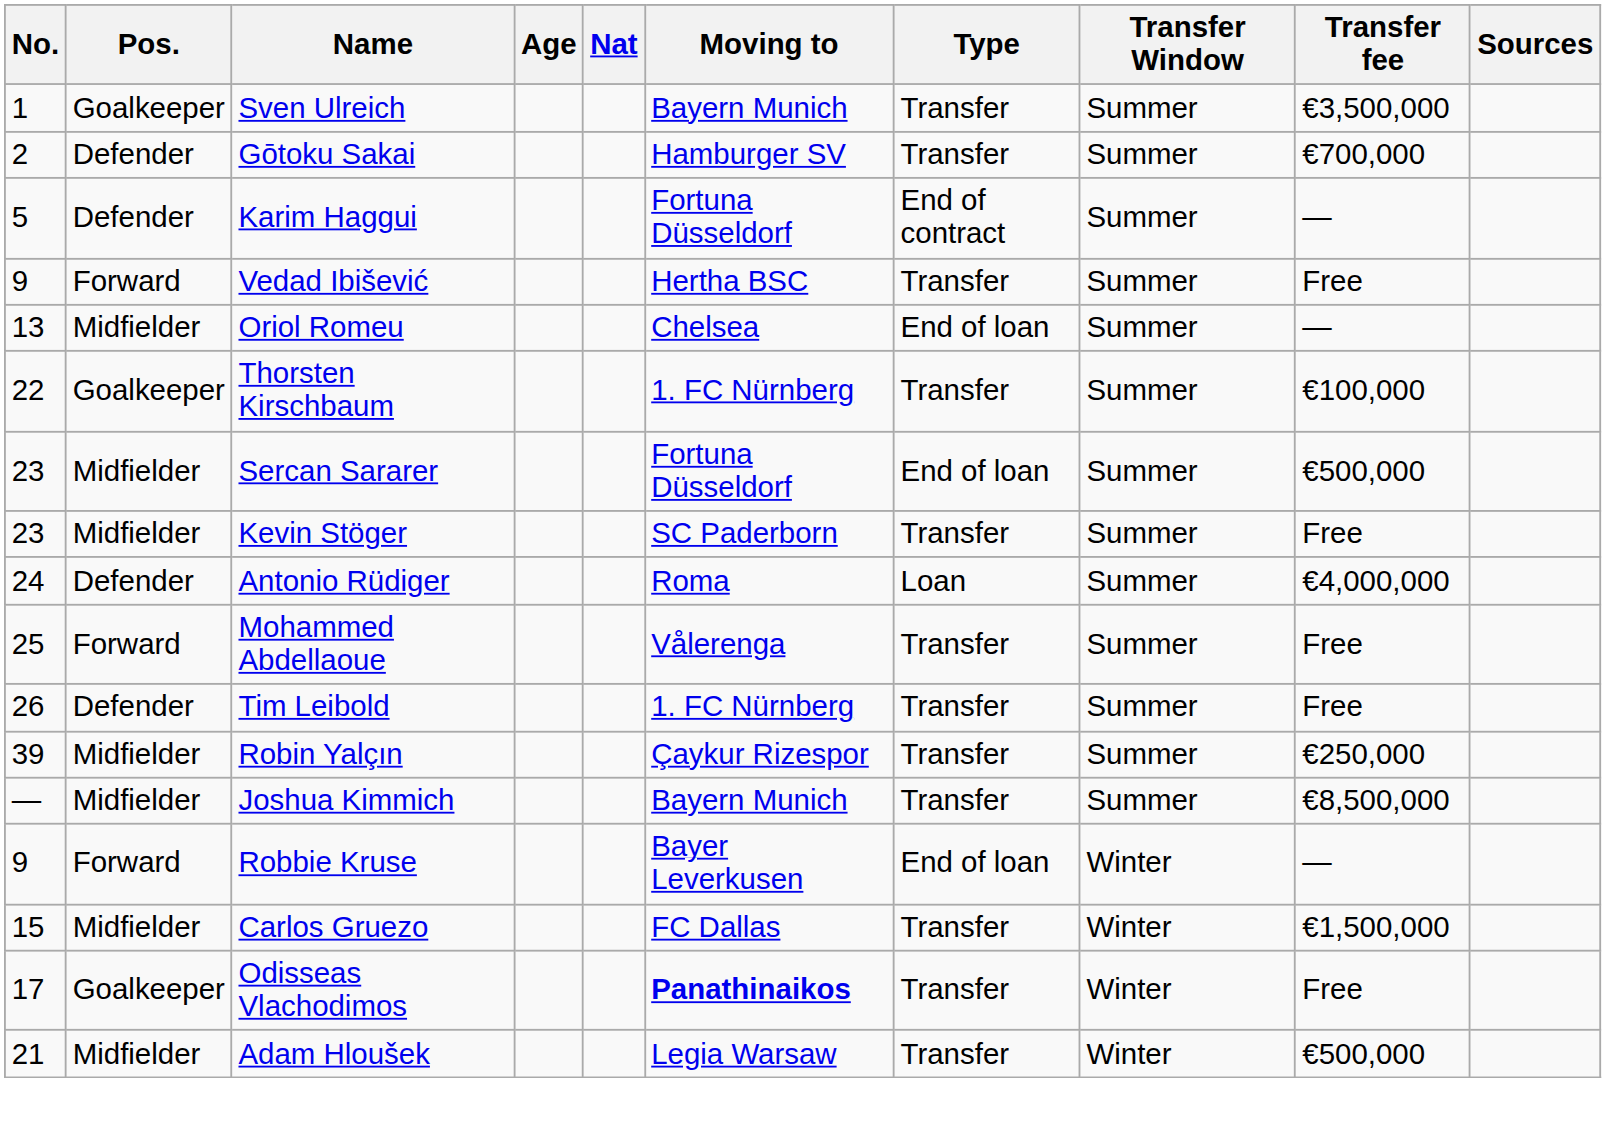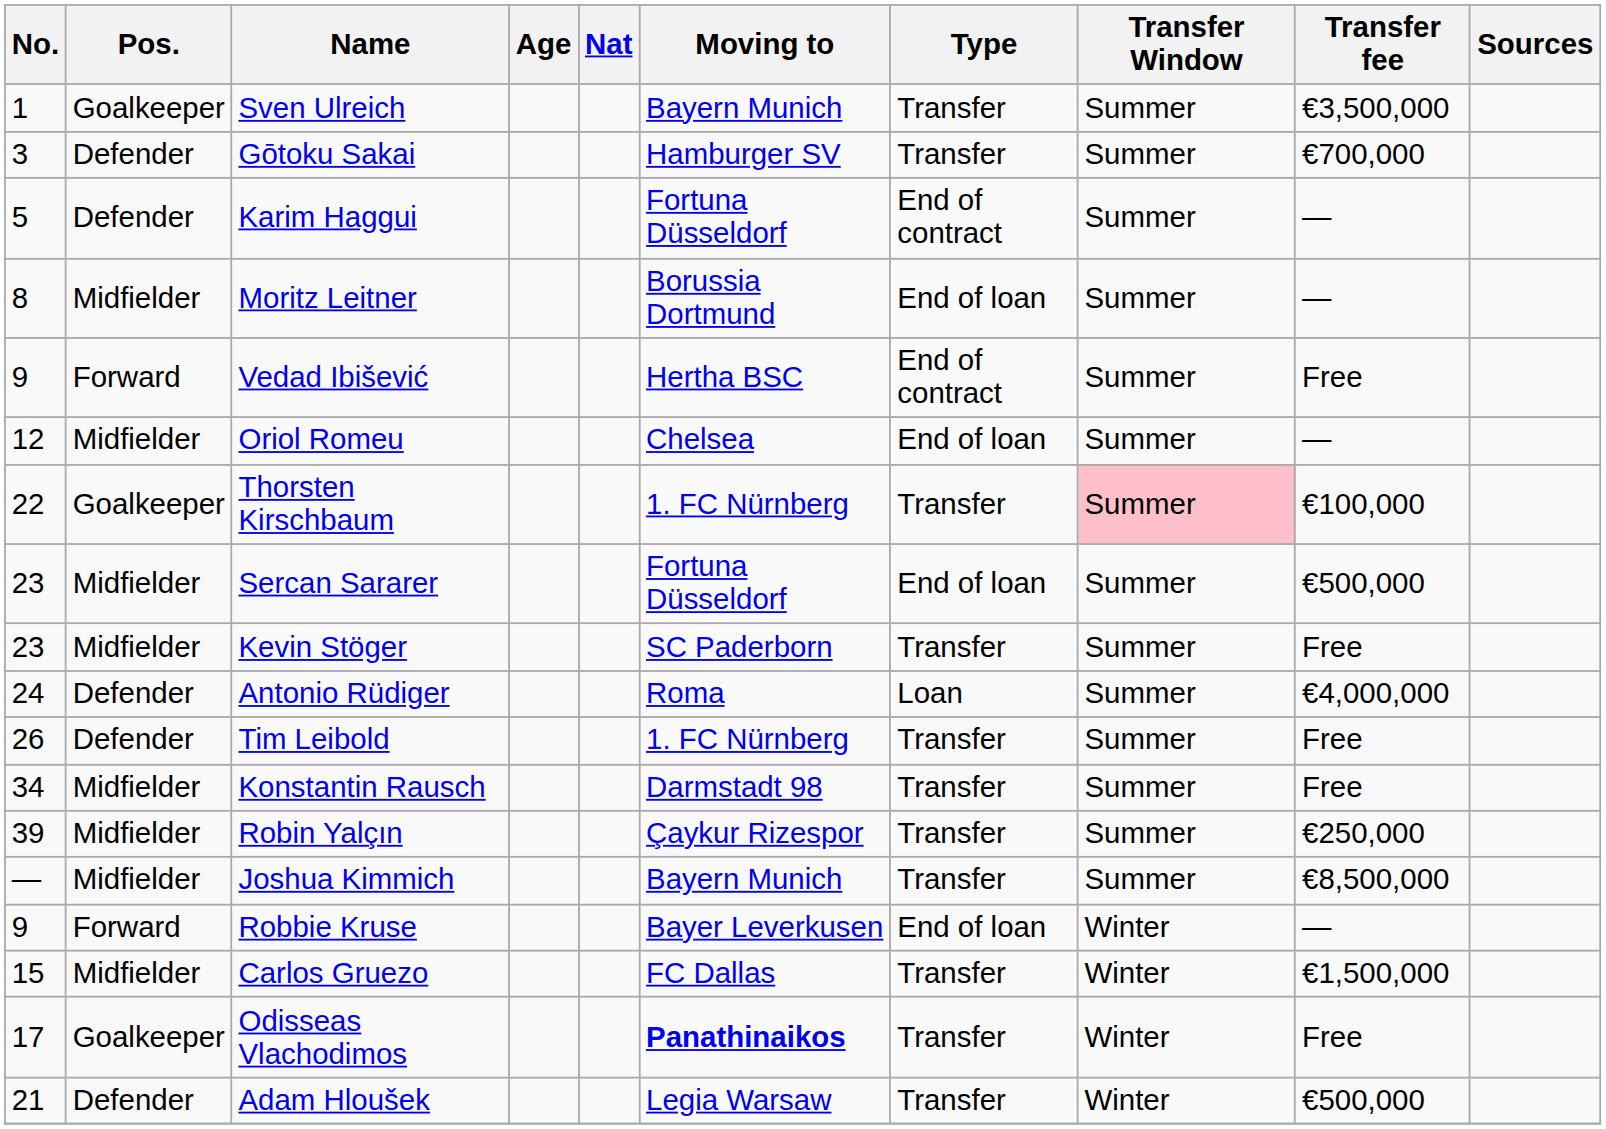Gōtoku Sakai | No.: 2 -> 3
+ row: 8 | Midfielder | Moritz Leitner | Borussia Dortmund | End of loan | Summer | —
Vedad Ibišević | Type: Transfer -> End of contract
Oriol Romeu | No.: 13 -> 12
Thorsten Kirschbaum | Transfer Window: no background -> pink background
- row: 25 | Forward | Mohammed Abdellaoue | Vålerenga | Transfer | Summer | Free
+ row: 34 | Midfielder | Konstantin Rausch | Darmstadt 98 | Transfer | Summer | Free
Adam Hloušek | Pos.: Midfielder -> Defender
